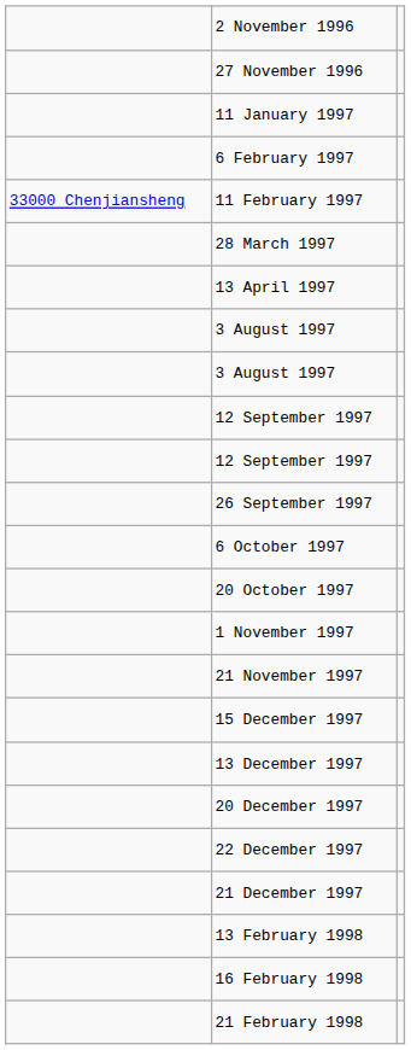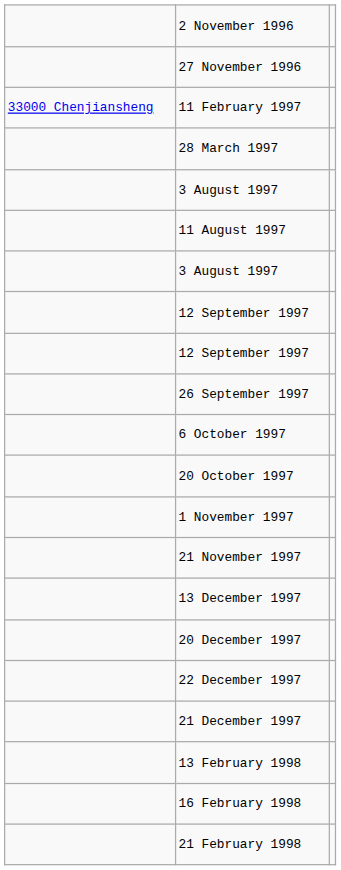- row: 11 January 1997
- row: 6 February 1997
- row: 13 April 1997
+ row: 11 August 1997
- row: 15 December 1997
